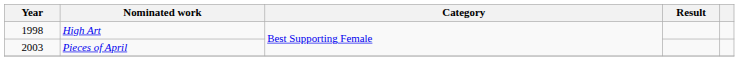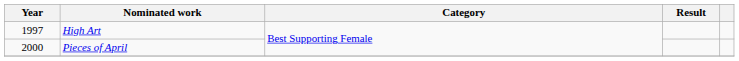High Art | Year: 1998 -> 1997
Pieces of April | Year: 2003 -> 2000
